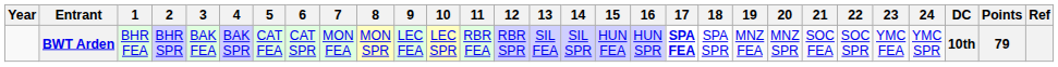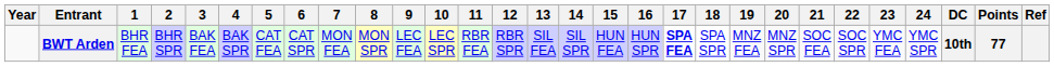BWT Arden | Points: 79 -> 77
